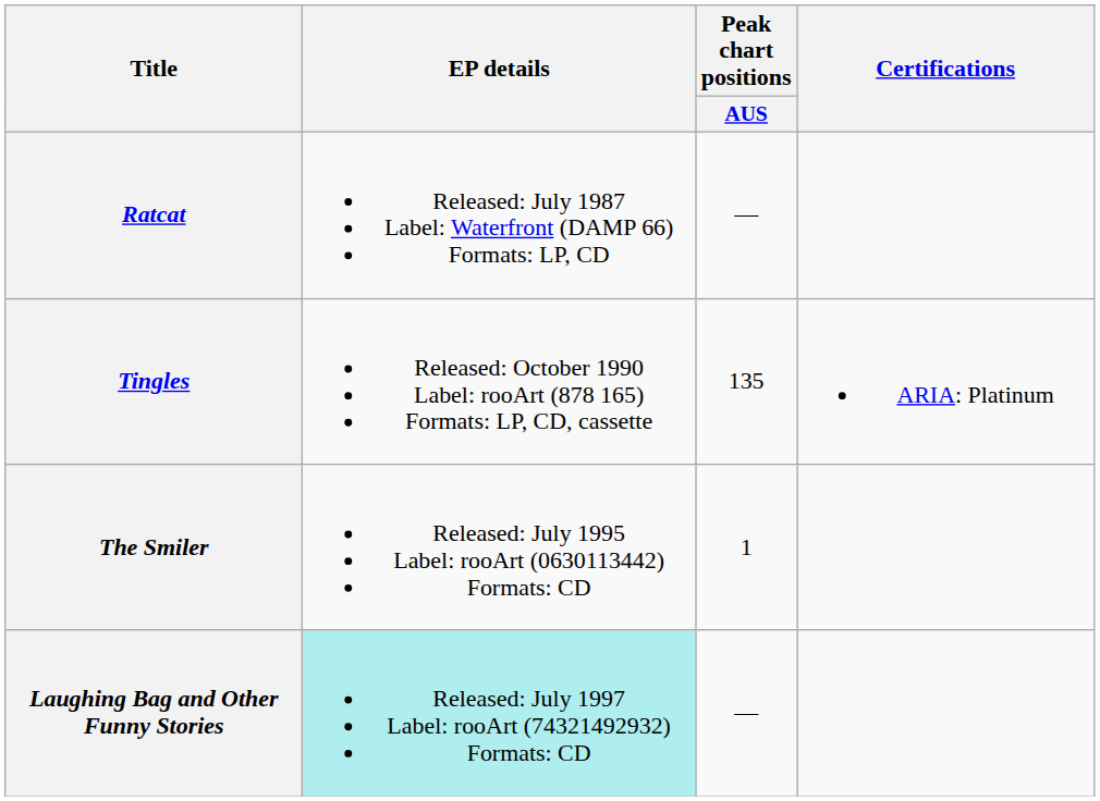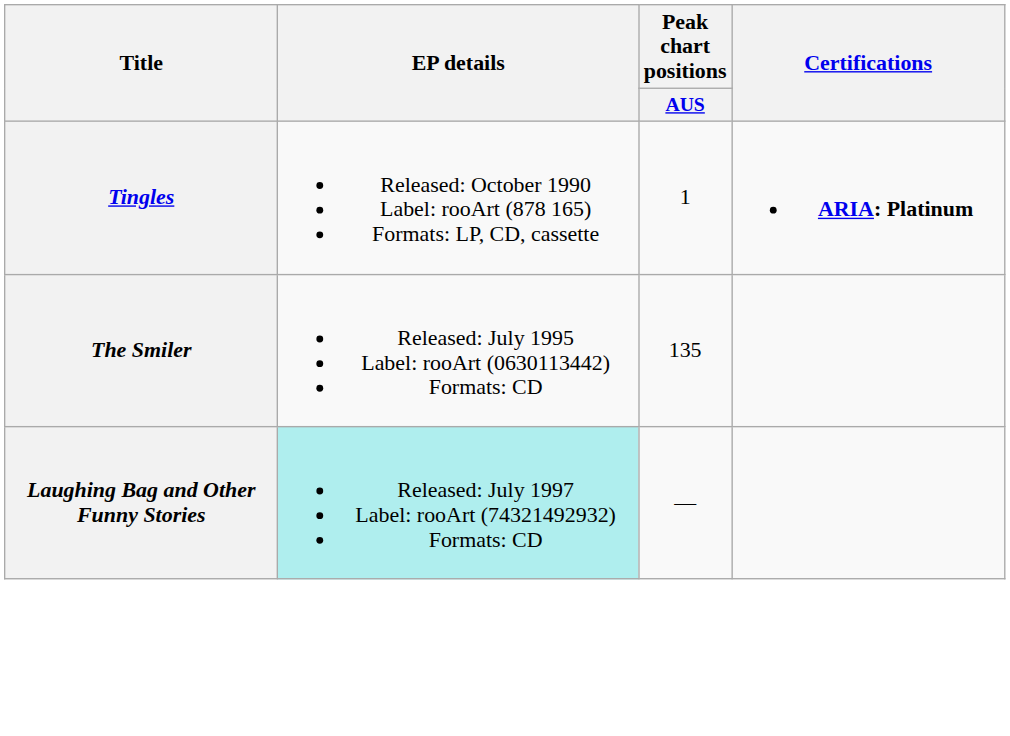- row: Ratcat | Released: July 1987 Label: Waterfront (DAMP 66) Formats: LP, CD | —
Tingles | Peak chart positions / AUS: 135 -> 1
Tingles | Certifications: normal -> bold
The Smiler | Peak chart positions / AUS: 1 -> 135
